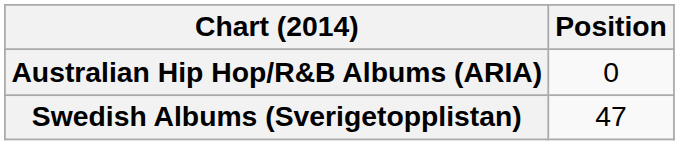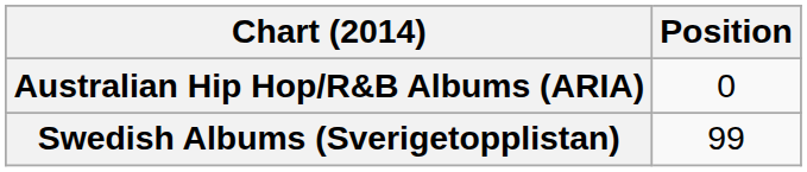Swedish Albums (Sverigetopplistan) | Position: 47 -> 99
